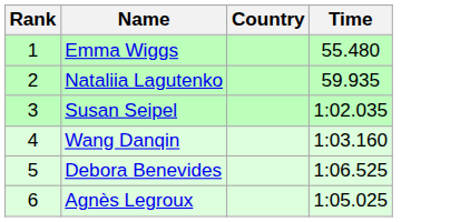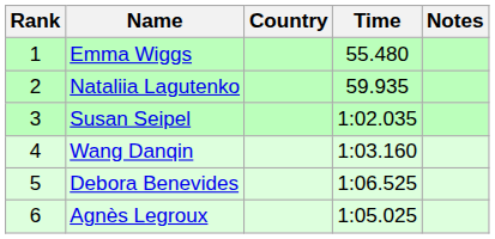+ column: Notes
